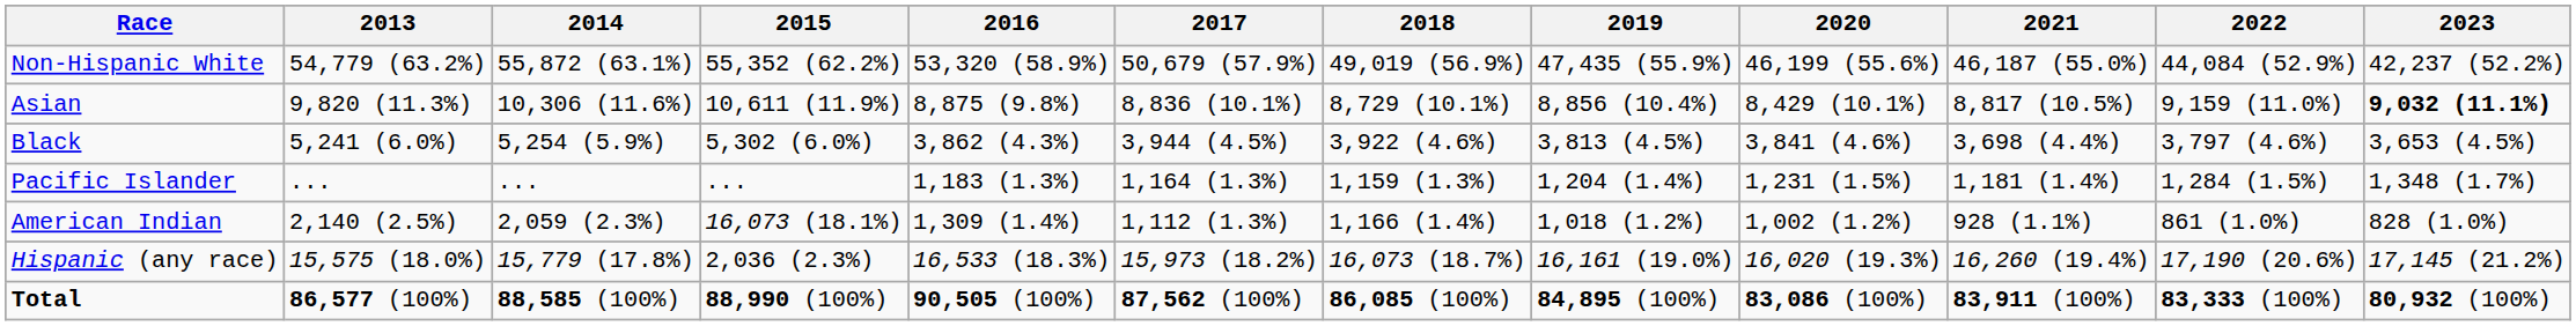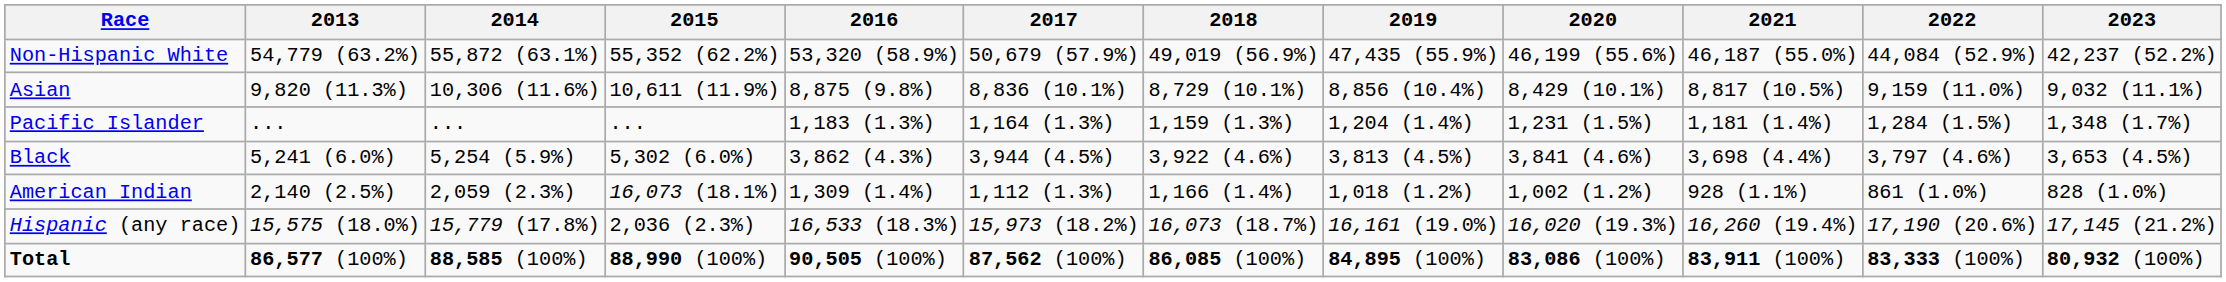Asian | 2023: bold -> normal
rows swapped: Black <-> Pacific Islander
